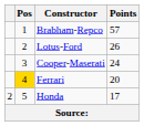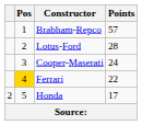Lotus-Ford | Points: 26 -> 28
Ferrari | Points: 20 -> 22
